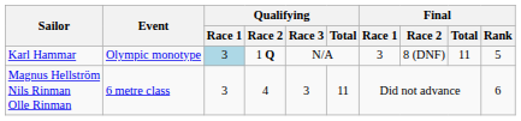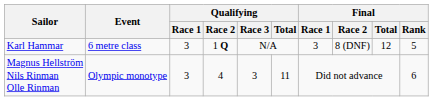Karl Hammar | Event: Olympic monotype -> 6 metre class
Karl Hammar | Qualifying / Race 1: lightblue background -> no background
Karl Hammar | Final / Total: 11 -> 12
Magnus Hellström Nils Rinman Olle Rinman | Event: 6 metre class -> Olympic monotype
